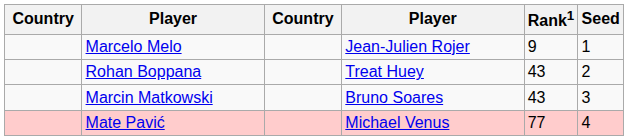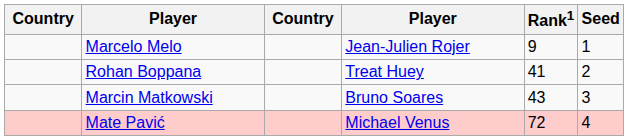Rohan Boppana | Rank1: 43 -> 41
Mate Pavić | Rank1: 77 -> 72
